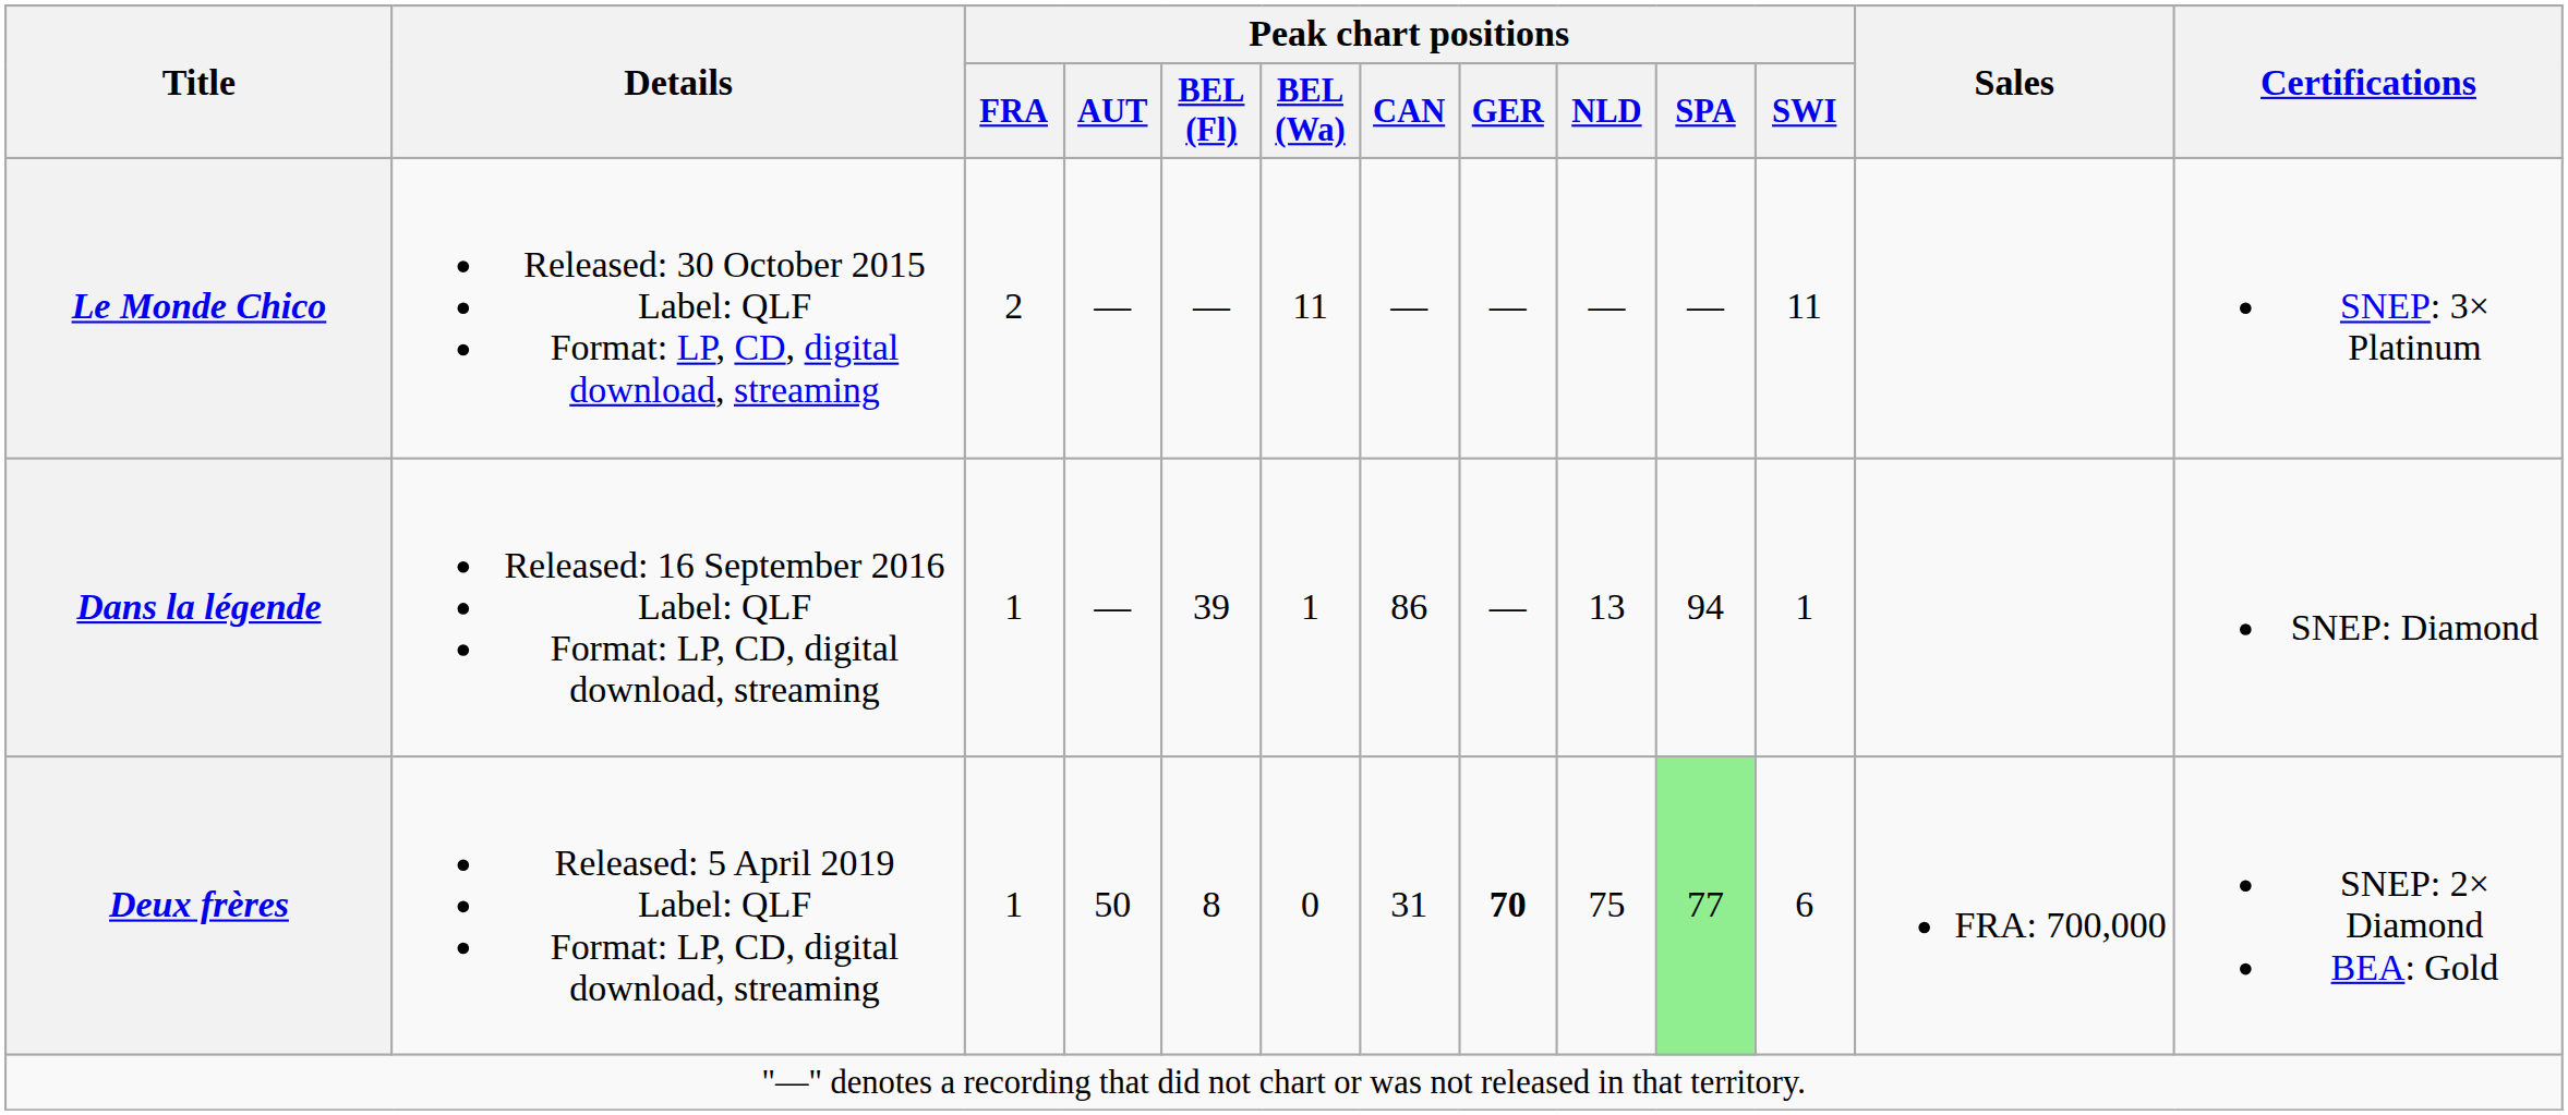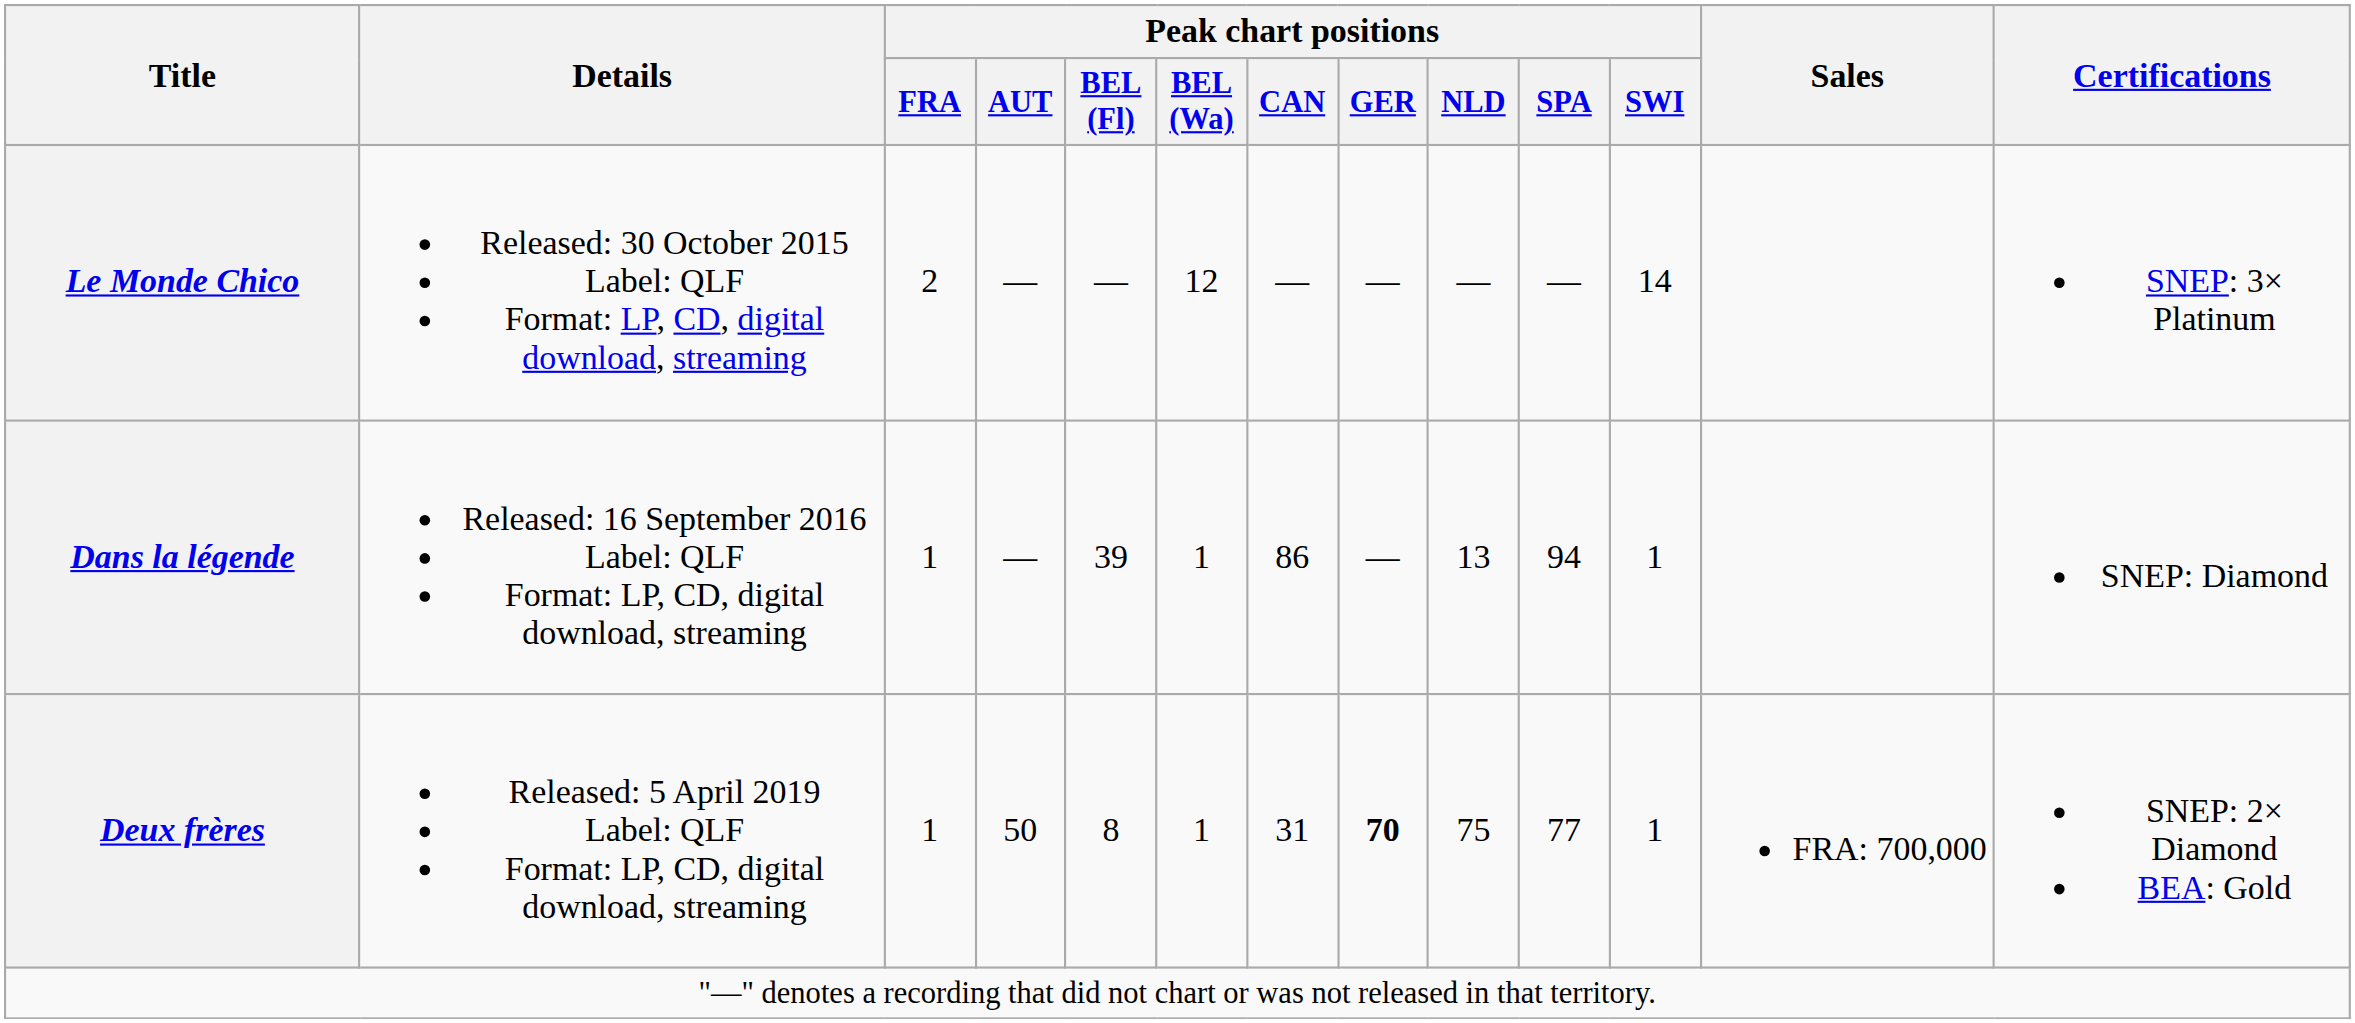Le Monde Chico | Peak chart positions / BEL (Wa): 11 -> 12
Le Monde Chico | Peak chart positions / SWI: 11 -> 14
Deux frères | Peak chart positions / BEL (Wa): 0 -> 1
Deux frères | Peak chart positions / SPA: lightgreen background -> no background
Deux frères | Peak chart positions / SWI: 6 -> 1
